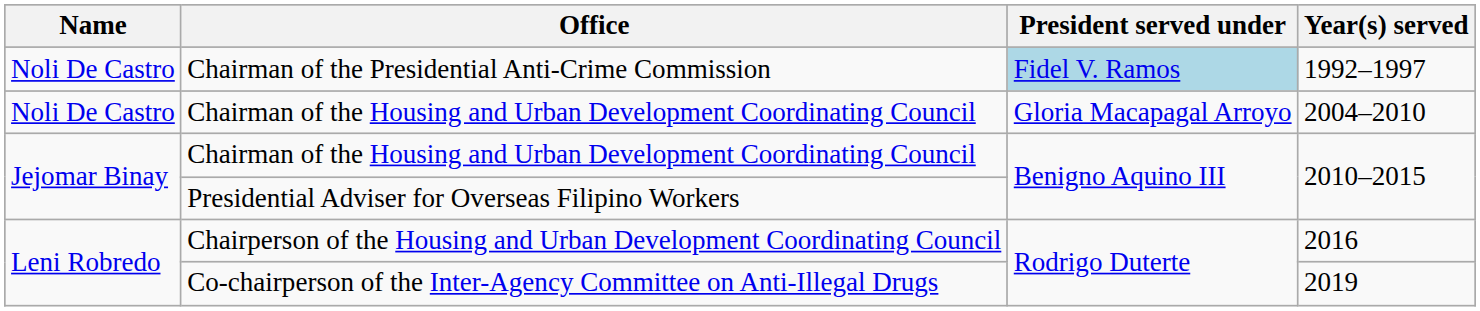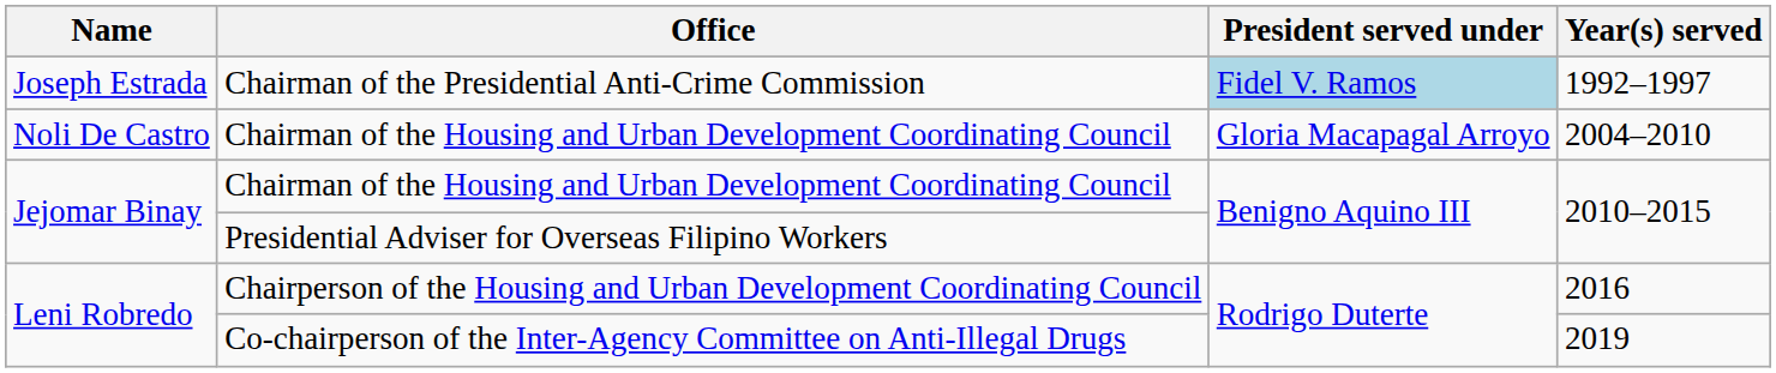Chairman of the Presidential Anti-Crime Commission | Name: Noli De Castro -> Joseph Estrada
